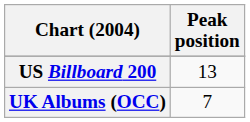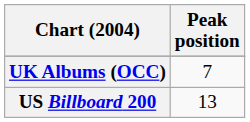rows swapped: UK Albums (OCC) <-> US Billboard 200
